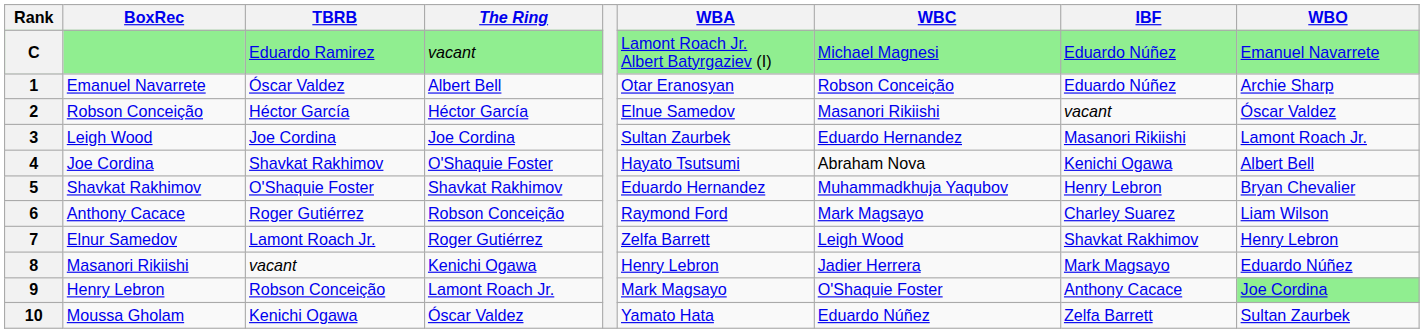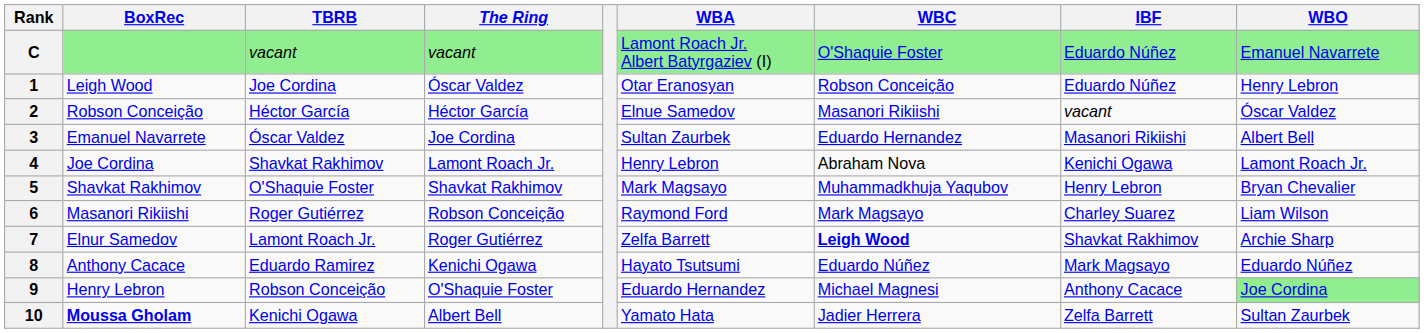C | TBRB: Eduardo Ramirez -> vacant
C | WBC: Michael Magnesi -> O'Shaquie Foster
1 | BoxRec: Emanuel Navarrete -> Leigh Wood
1 | TBRB: Óscar Valdez -> Joe Cordina
1 | The Ring: Albert Bell -> Óscar Valdez
1 | WBO: Archie Sharp -> Henry Lebron
3 | BoxRec: Leigh Wood -> Emanuel Navarrete
3 | TBRB: Joe Cordina -> Óscar Valdez
3 | WBO: Lamont Roach Jr. -> Albert Bell
4 | The Ring: O'Shaquie Foster -> Lamont Roach Jr.
4 | WBA: Hayato Tsutsumi -> Henry Lebron
4 | WBO: Albert Bell -> Lamont Roach Jr.
5 | WBA: Eduardo Hernandez -> Mark Magsayo
6 | BoxRec: Anthony Cacace -> Masanori Rikiishi
7 | WBC: normal -> bold
7 | WBO: Henry Lebron -> Archie Sharp
8 | BoxRec: Masanori Rikiishi -> Anthony Cacace
8 | TBRB: vacant -> Eduardo Ramirez
8 | WBA: Henry Lebron -> Hayato Tsutsumi
8 | WBC: Jadier Herrera -> Eduardo Núñez
9 | The Ring: Lamont Roach Jr. -> O'Shaquie Foster
9 | WBA: Mark Magsayo -> Eduardo Hernandez
9 | WBC: O'Shaquie Foster -> Michael Magnesi
10 | BoxRec: normal -> bold
10 | The Ring: Óscar Valdez -> Albert Bell
10 | WBC: Eduardo Núñez -> Jadier Herrera
